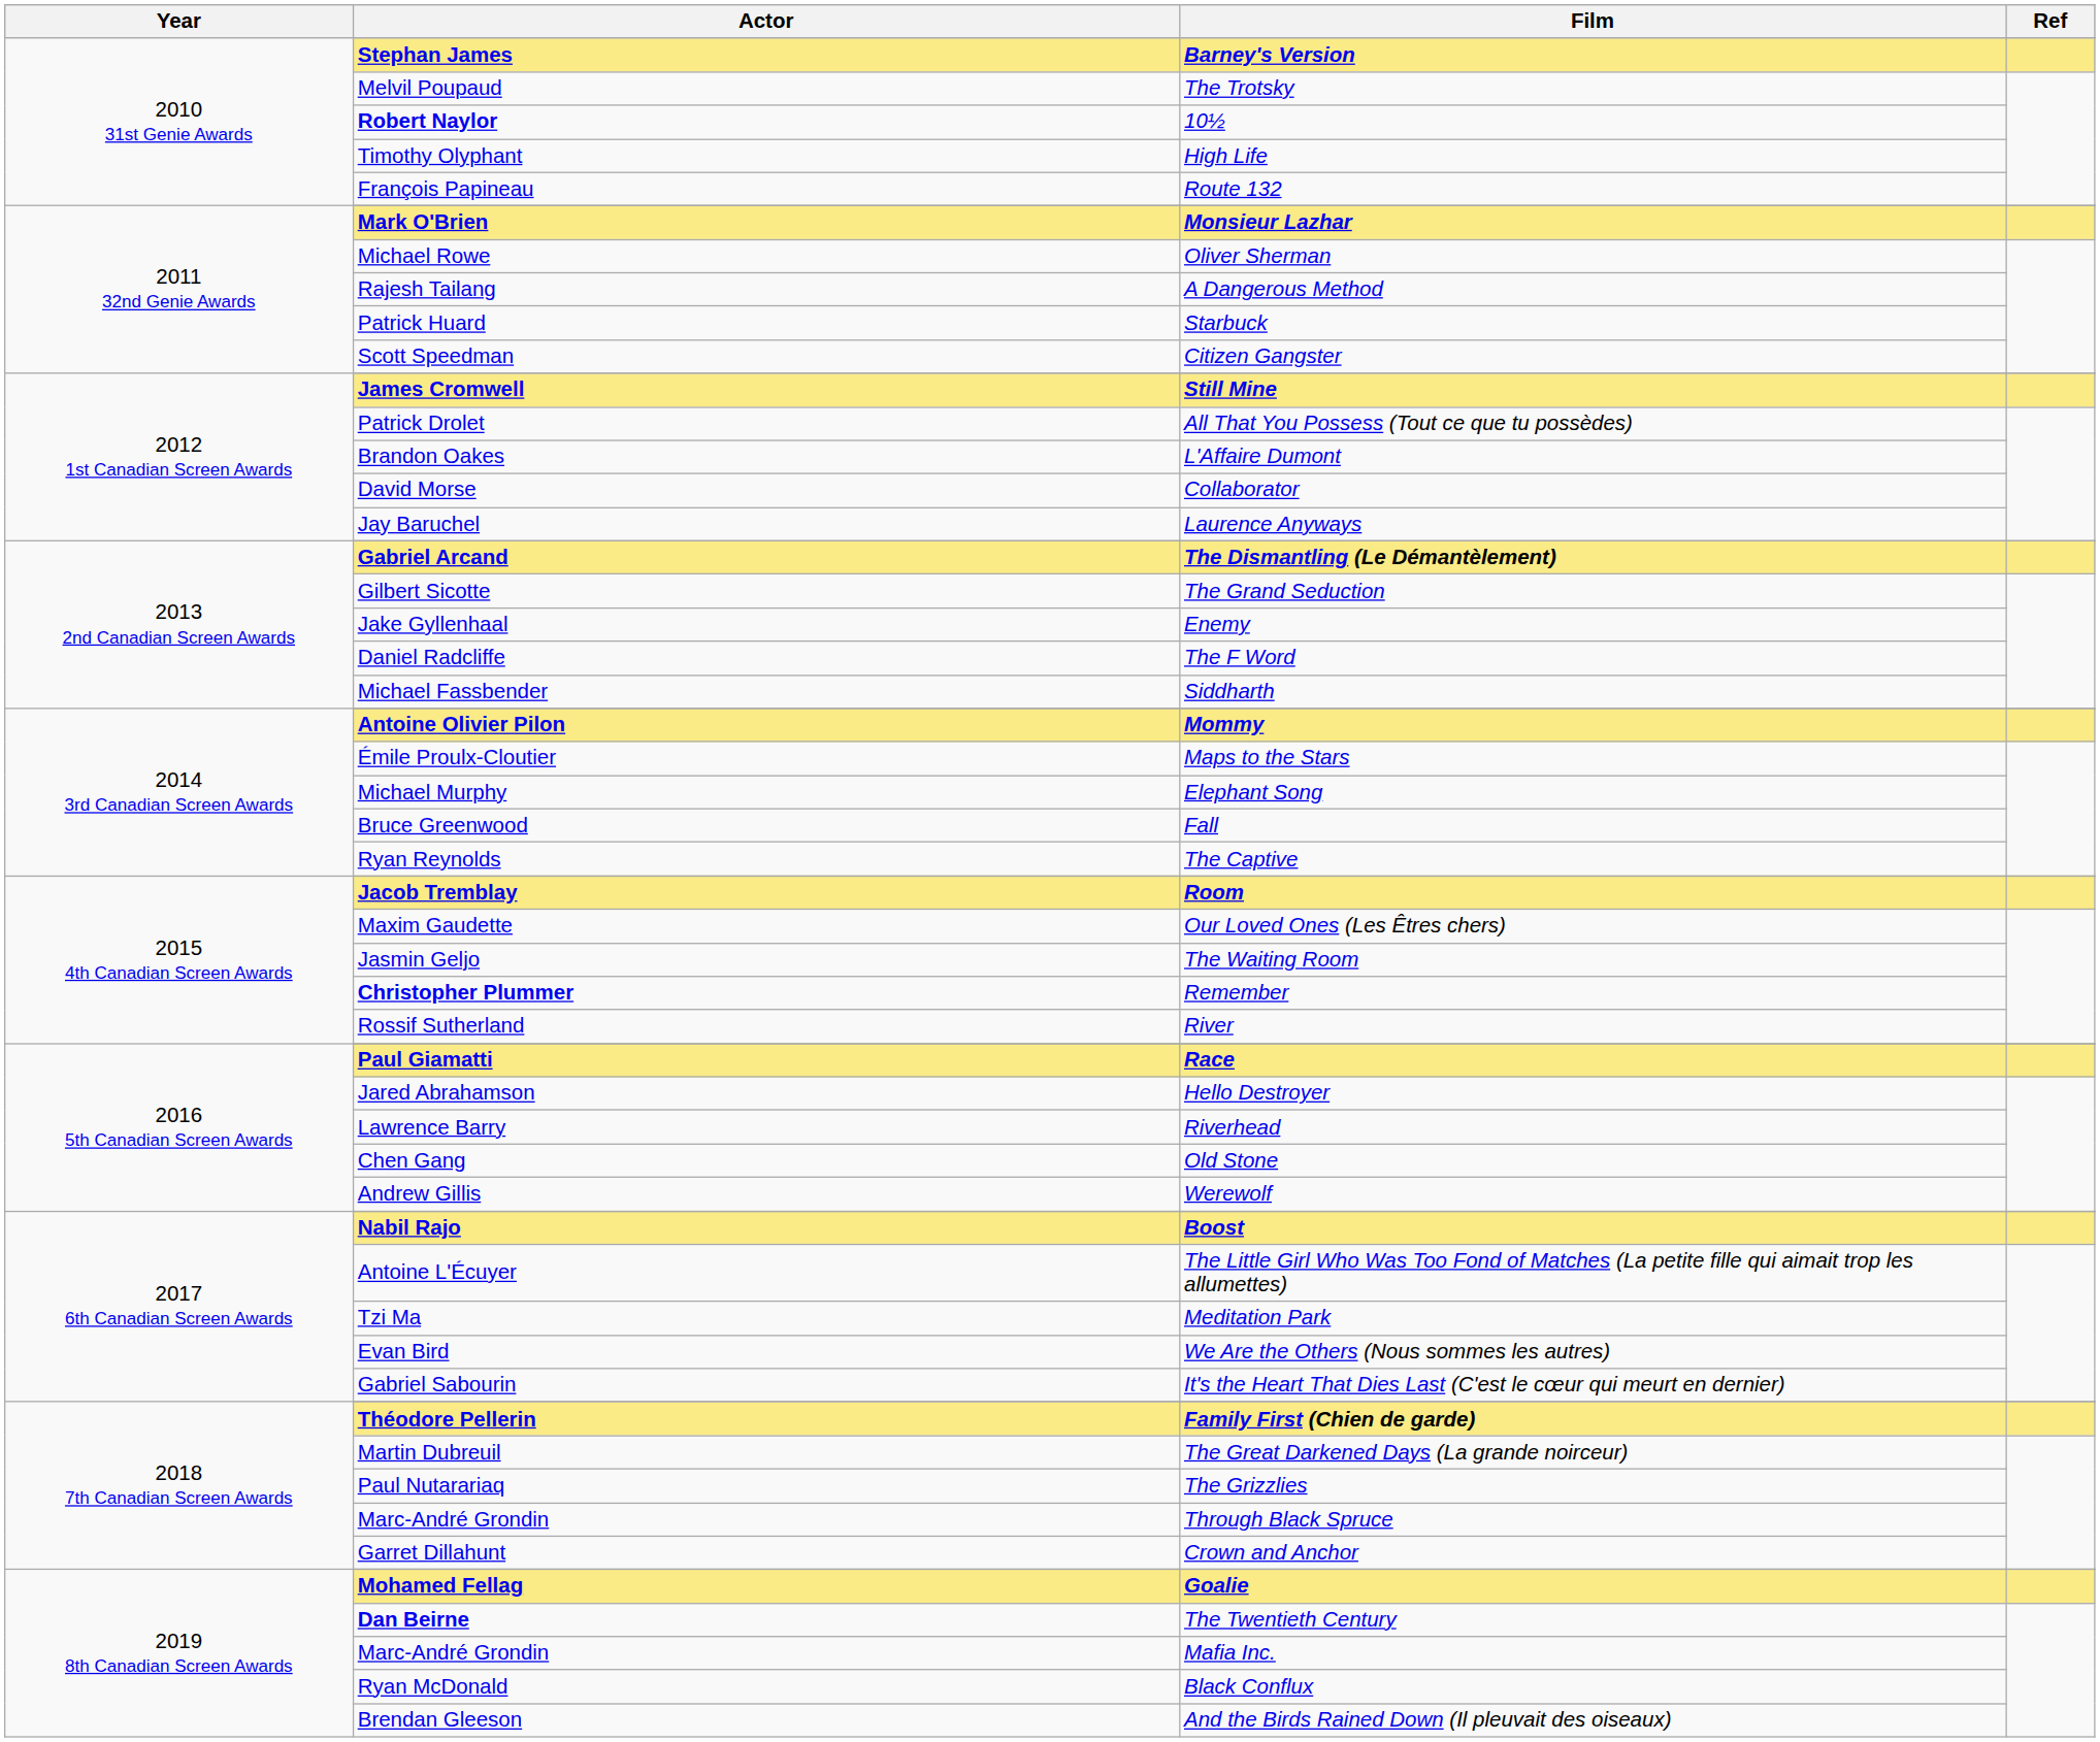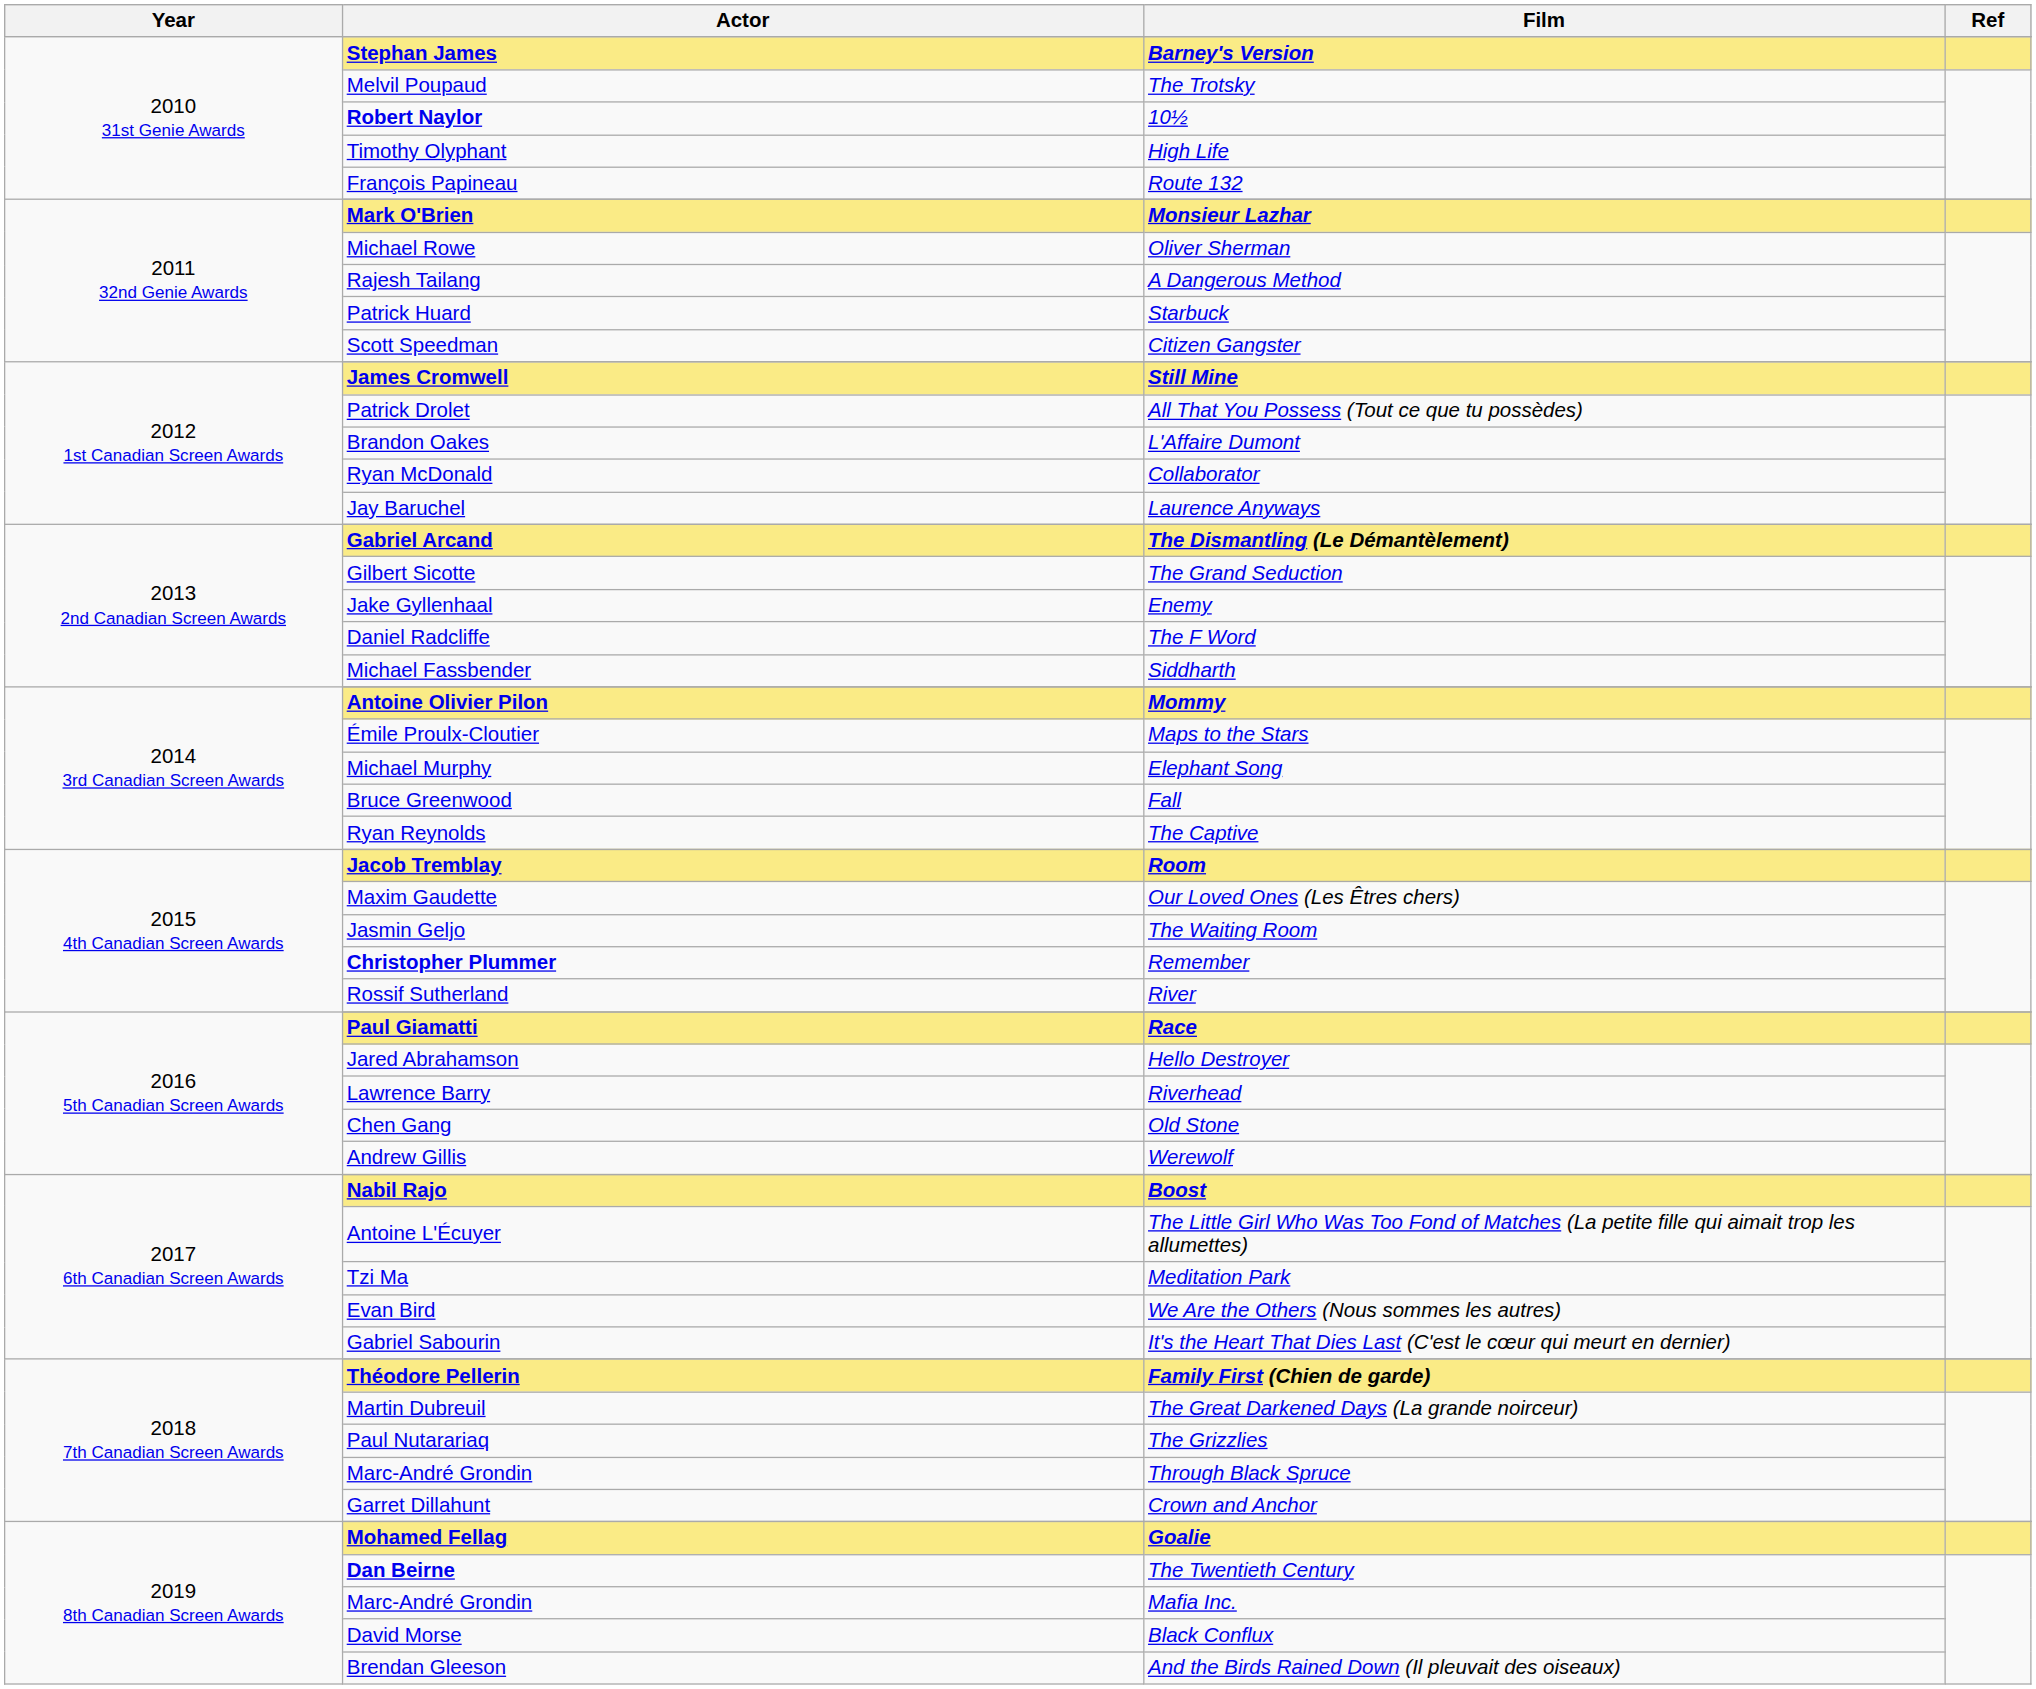Collaborator | Actor: David Morse -> Ryan McDonald
Black Conflux | Actor: Ryan McDonald -> David Morse
